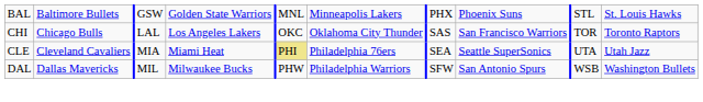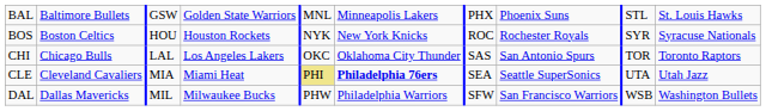+ row: BOS | Boston Celtics | HOU | Houston Rockets | NYK | New York Knicks | ROC | Rochester Royals | SYR | Syracuse Nationals
CHI | column 8: San Francisco Warriors -> San Antonio Spurs
CLE | column 6: normal -> bold
DAL | column 8: San Antonio Spurs -> San Francisco Warriors
